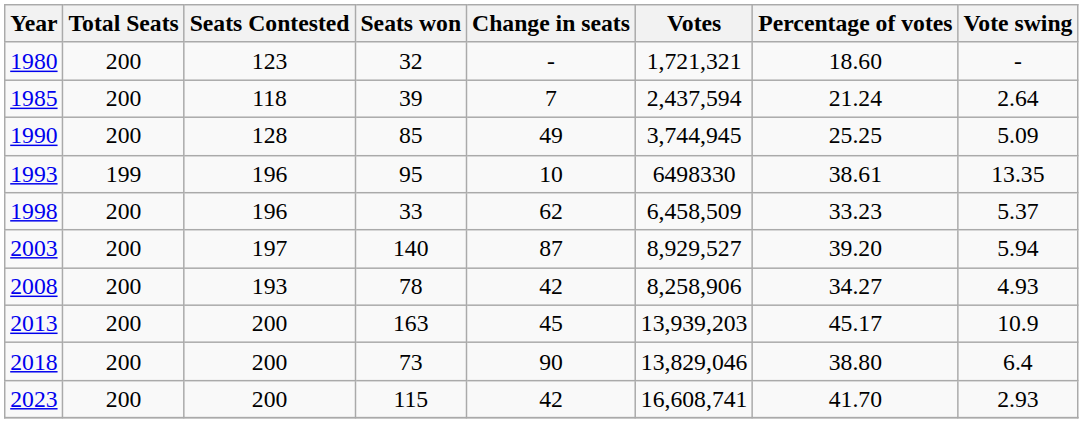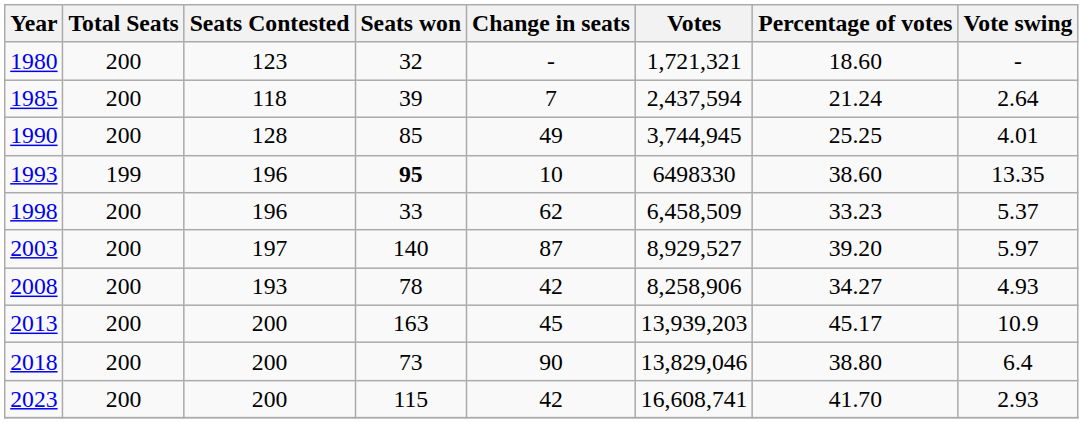1990 | Vote swing: 5.09 -> 4.01
1993 | Seats won: normal -> bold
1993 | Percentage of votes: 38.61 -> 38.60
2003 | Vote swing: 5.94 -> 5.97
